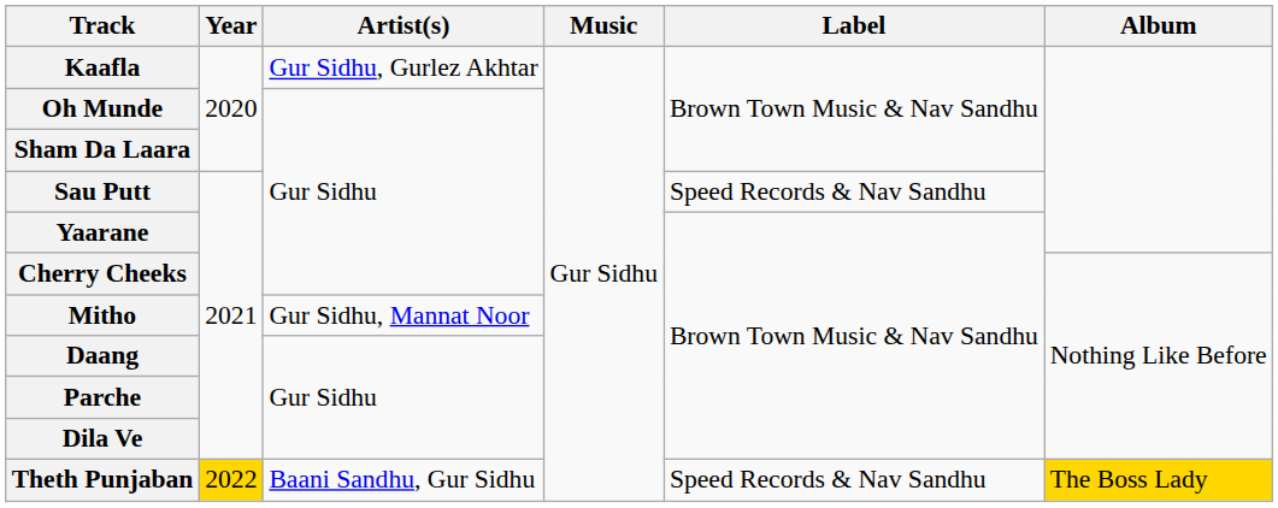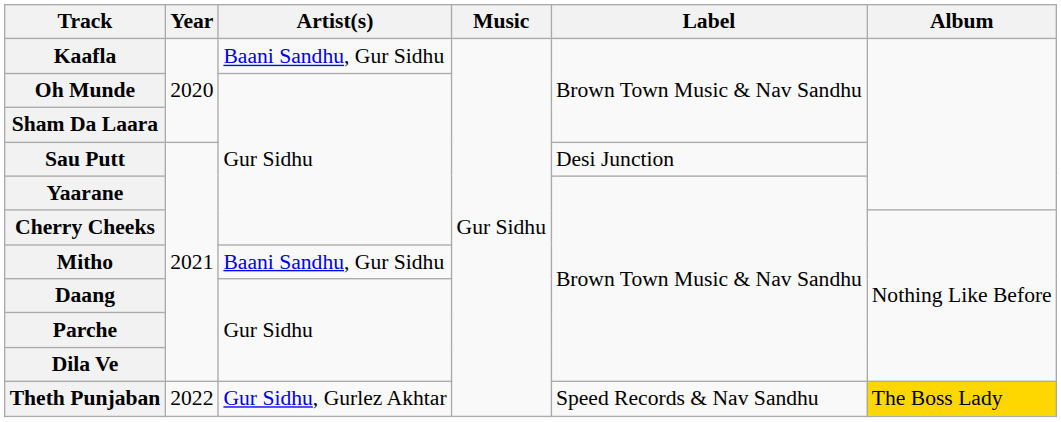Kaafla | Artist(s): Gur Sidhu, Gurlez Akhtar -> Baani Sandhu, Gur Sidhu
Sau Putt | Label: Speed Records & Nav Sandhu -> Desi Junction
Mitho | Artist(s): Gur Sidhu, Mannat Noor -> Baani Sandhu, Gur Sidhu
Theth Punjaban | Year: gold background -> no background
Theth Punjaban | Artist(s): Baani Sandhu, Gur Sidhu -> Gur Sidhu, Gurlez Akhtar
